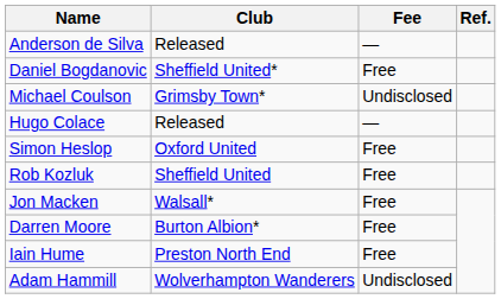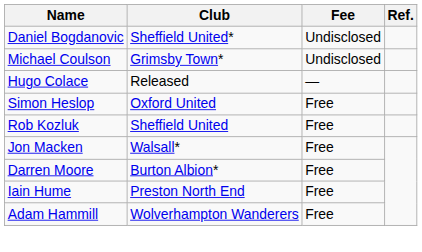- row: Anderson de Silva | Released | —
Daniel Bogdanovic | Fee: Free -> Undisclosed
Adam Hammill | Fee: Undisclosed -> Free
